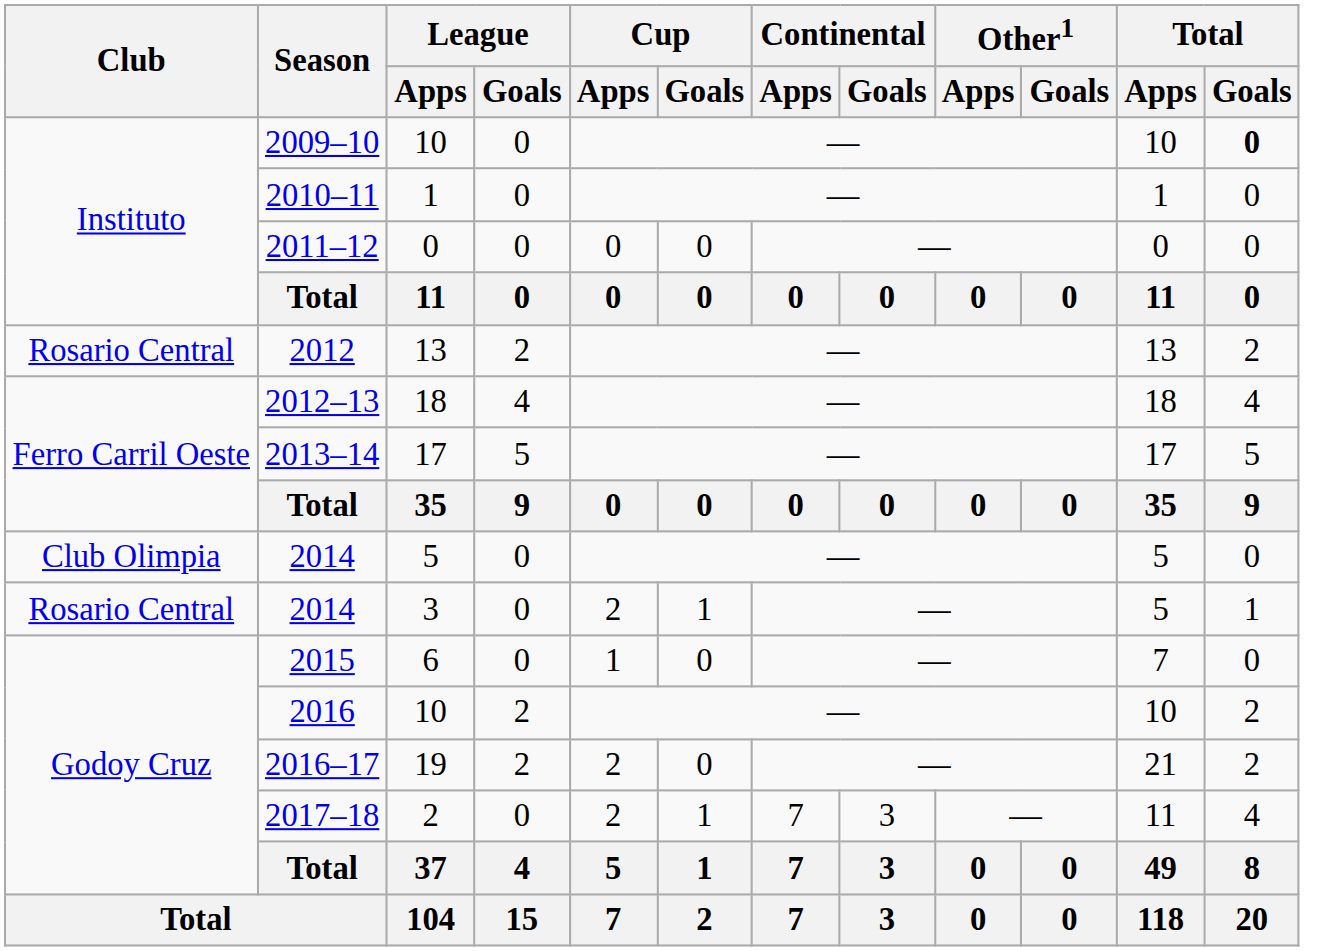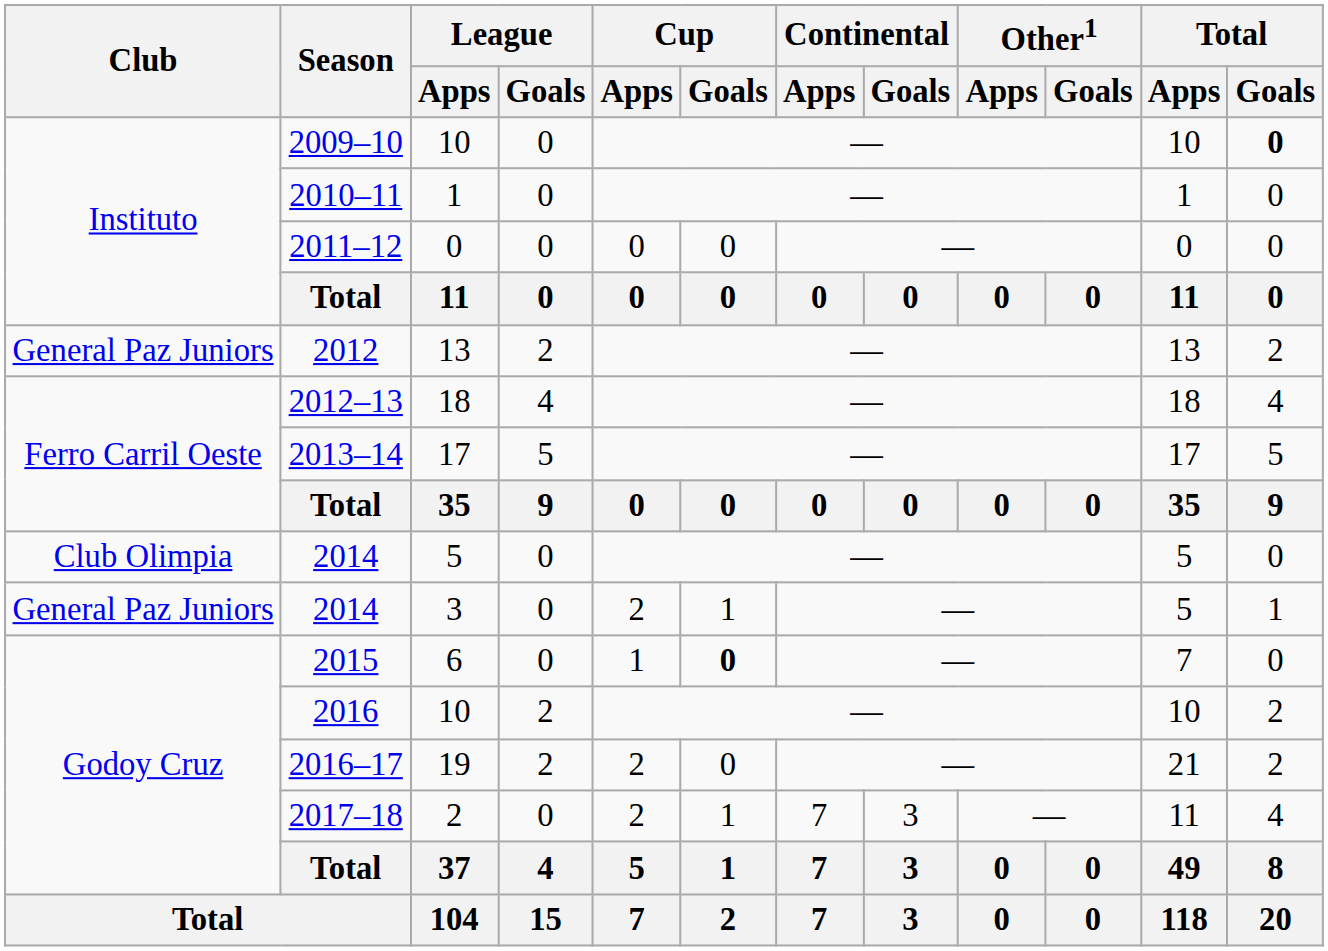2012 | Club: Rosario Central -> General Paz Juniors
2014 / 3 | Club: Rosario Central -> General Paz Juniors
2015 | Cup / Goals: normal -> bold
